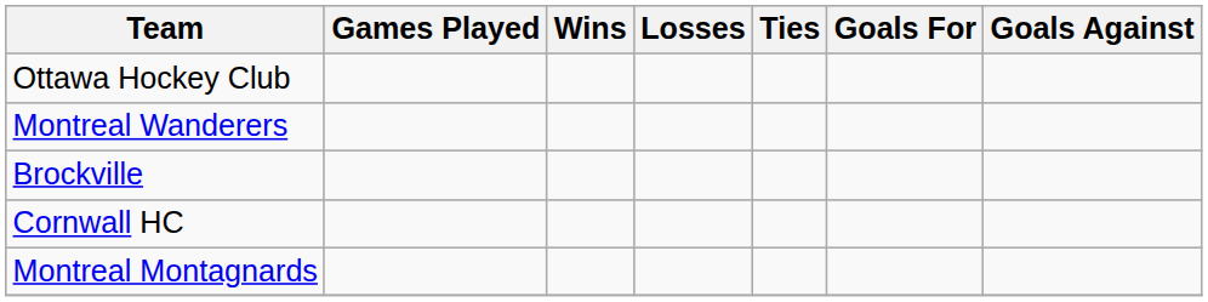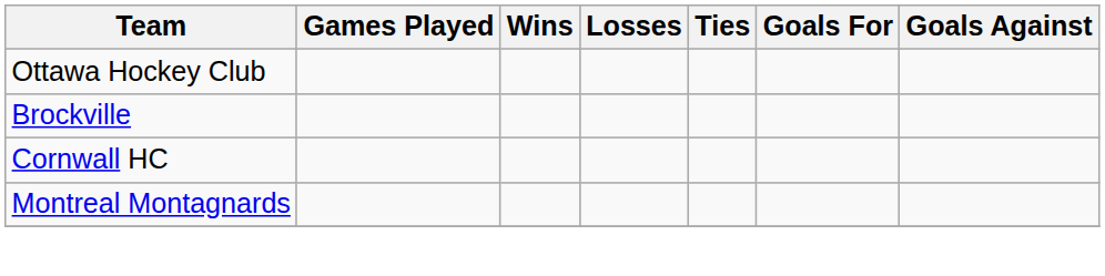- row: Montreal Wanderers
